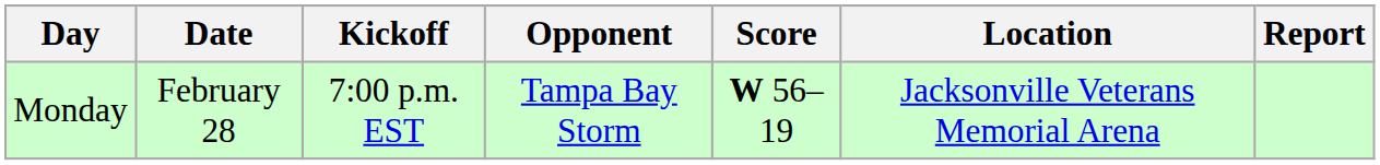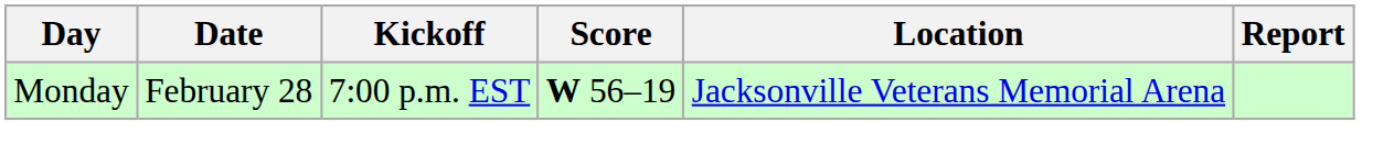- column: Opponent | Tampa Bay Storm
